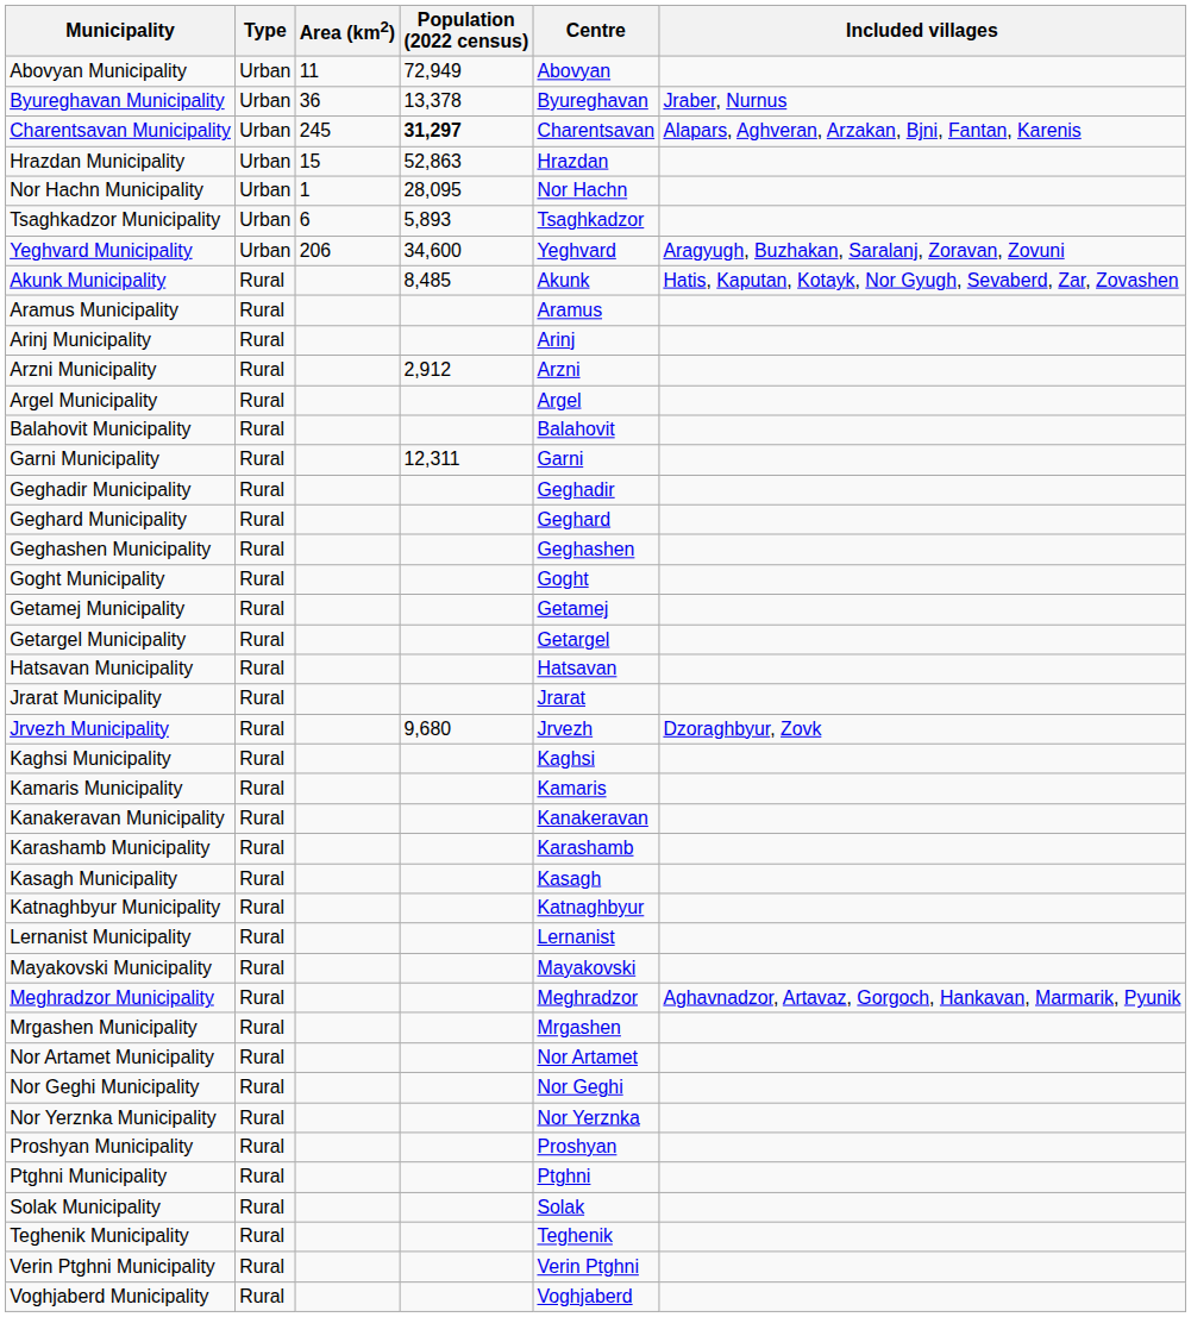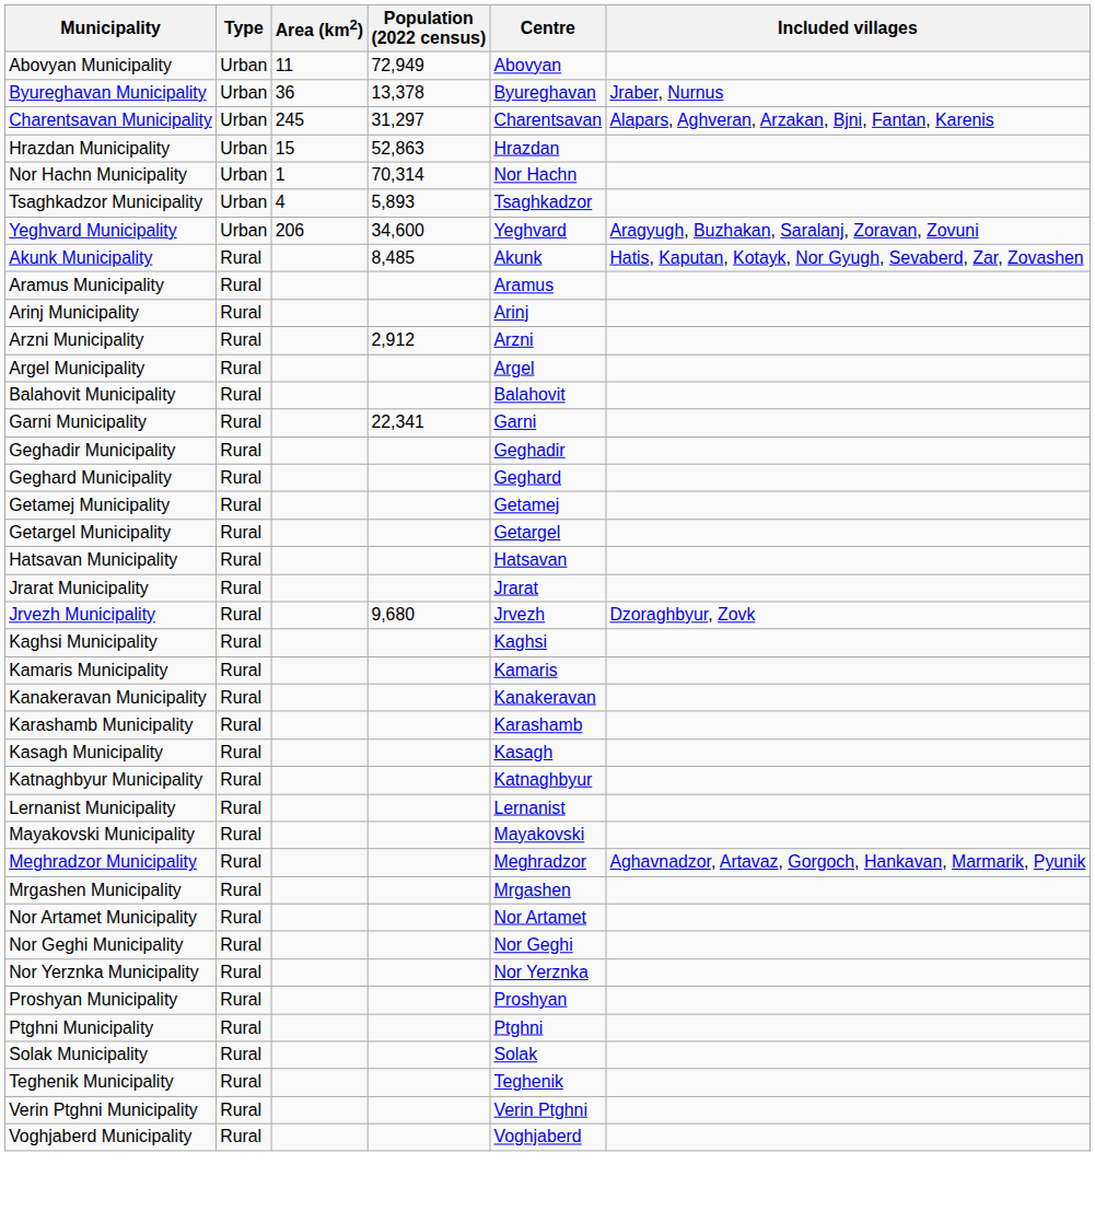Charentsavan Municipality | Population (2022 census): bold -> normal
Nor Hachn Municipality | Population (2022 census): 28,095 -> 70,314
Tsaghkadzor Municipality | Area (km2): 6 -> 4
Garni Municipality | Population (2022 census): 12,311 -> 22,341
- row: Geghashen Municipality | Rural | Geghashen
- row: Goght Municipality | Rural | Goght
